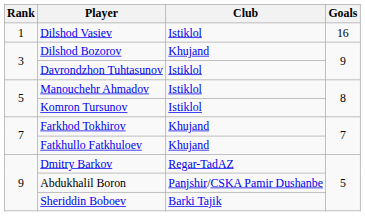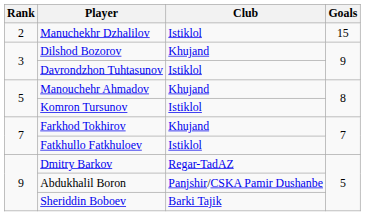- row: 1 | Dilshod Vasiev | Istiklol | 16
+ row: 2 | Manuchekhr Dzhalilov | Istiklol | 15
Manouchehr Ahmadov | Club: Istiklol -> Khujand
Fatkhullo Fatkhuloev | Club: Khujand -> Istiklol
